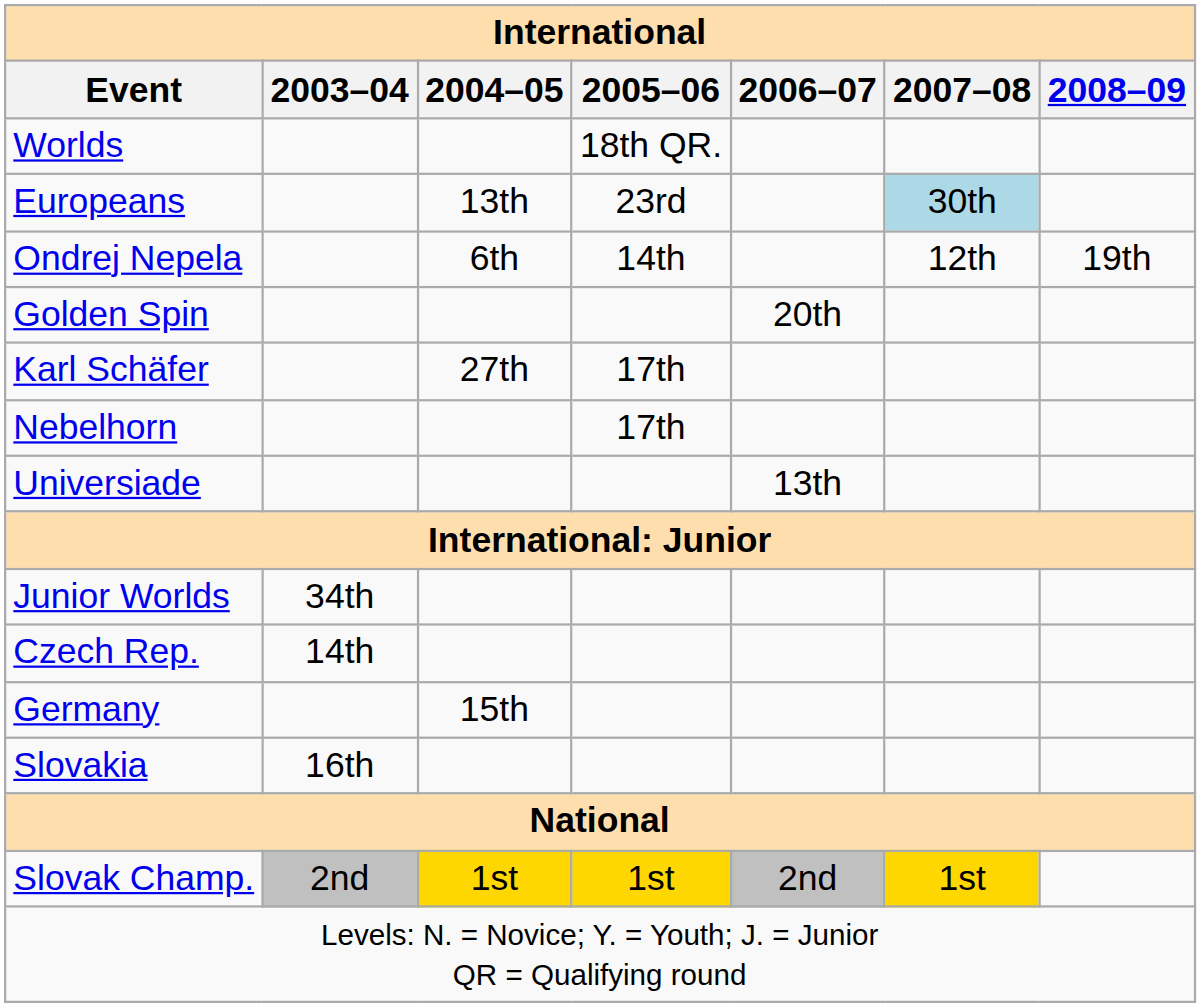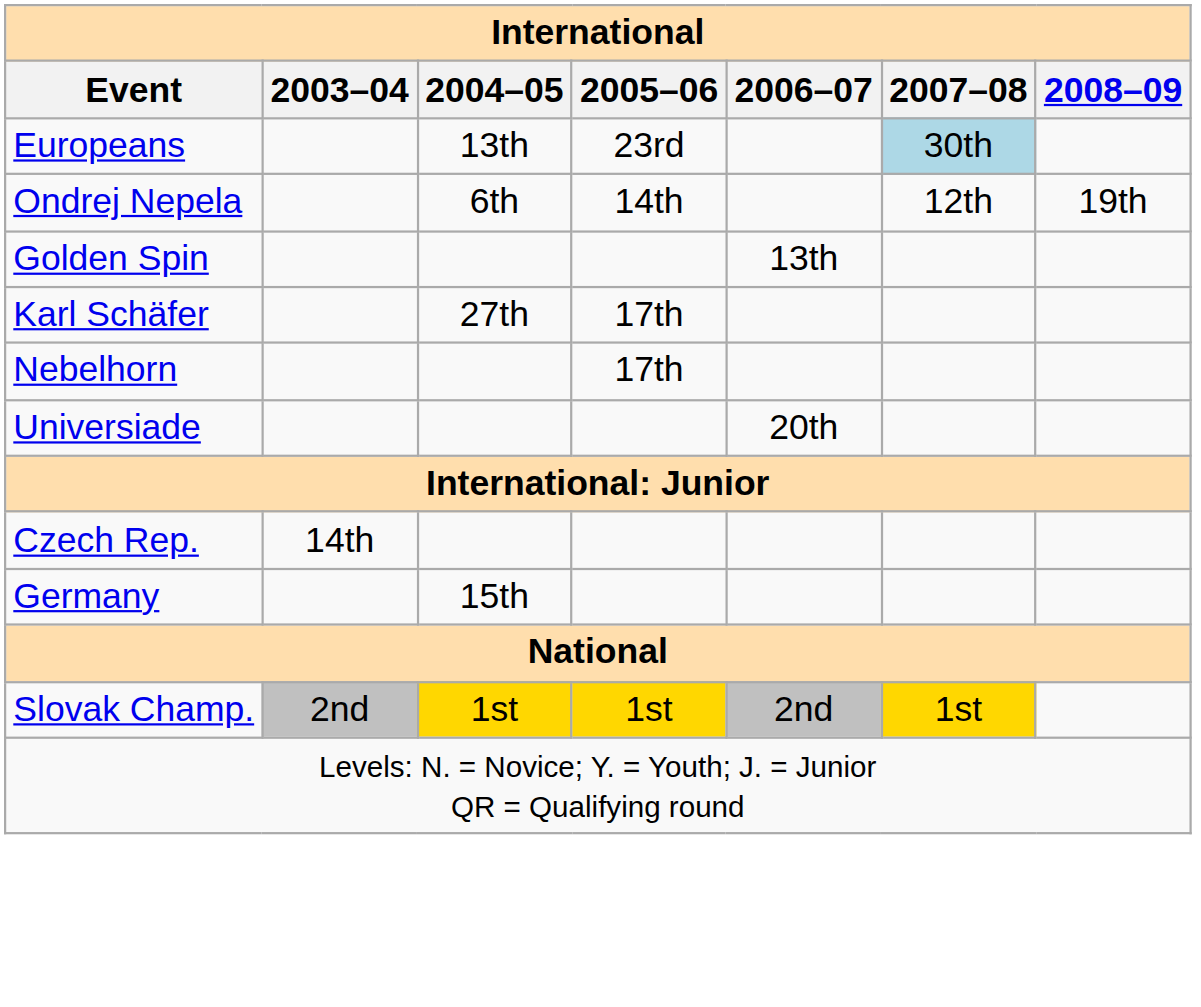- row: Worlds | 18th QR.
Golden Spin | 2006–07: 20th -> 13th
Universiade | 2006–07: 13th -> 20th
- row: Junior Worlds | 34th
- row: Slovakia | 16th
